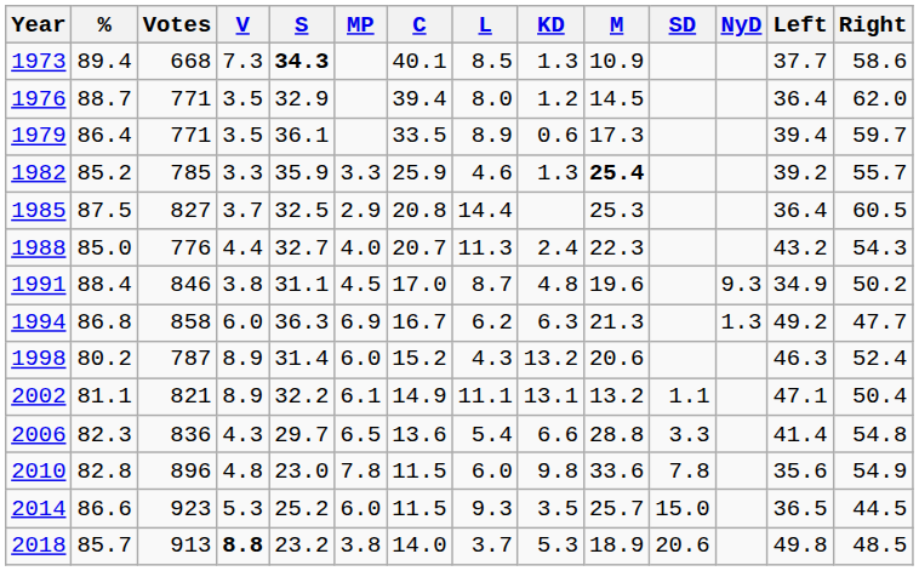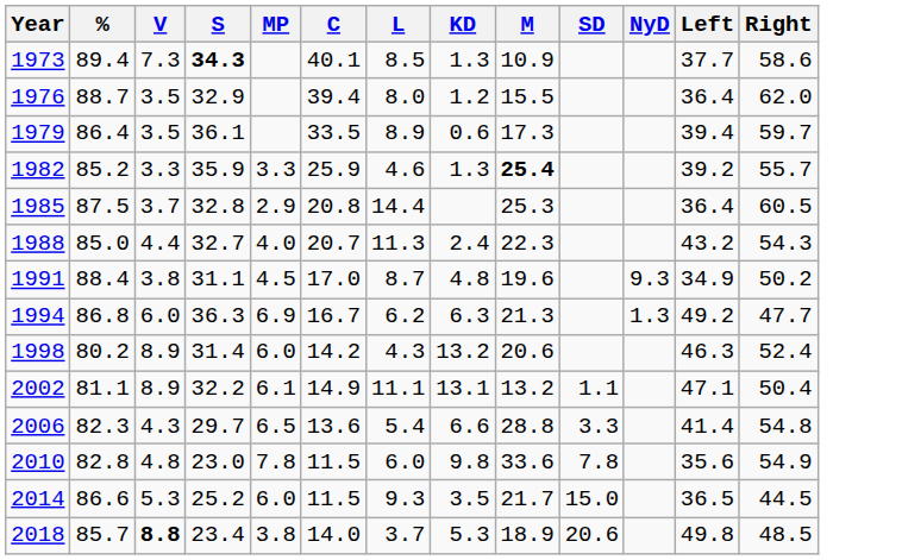- column: Votes | 668 | 771 | 771 | 785 | 827 | 776 | 846 | 858 | 787 | 821 | 836 | 896 | 923 | 913
1976 | M: 14.5 -> 15.5
1985 | S: 32.5 -> 32.8
1998 | C: 15.2 -> 14.2
2014 | M: 25.7 -> 21.7
2018 | S: 23.2 -> 23.4
